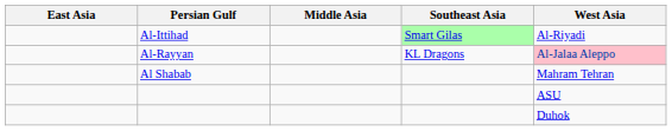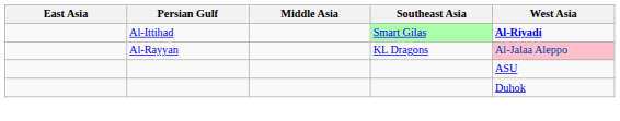Al-Ittihad | West Asia: normal -> bold
- row: Al Shabab | Mahram Tehran
